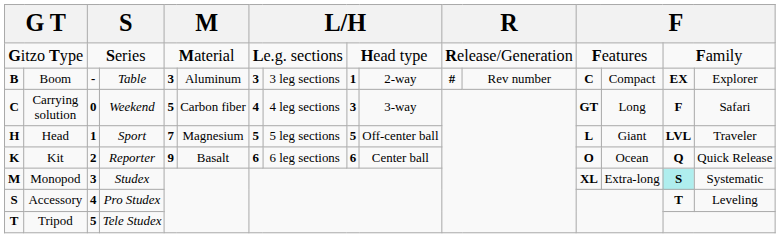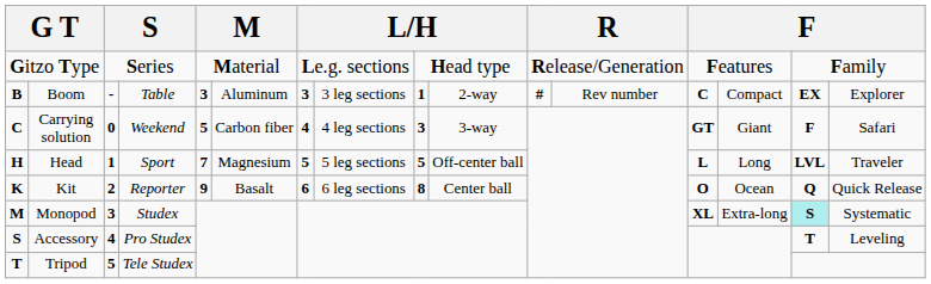Carrying solution | column 14: Long -> Giant
Head | column 14: Giant -> Long
Kit | column 9: 6 -> 8
